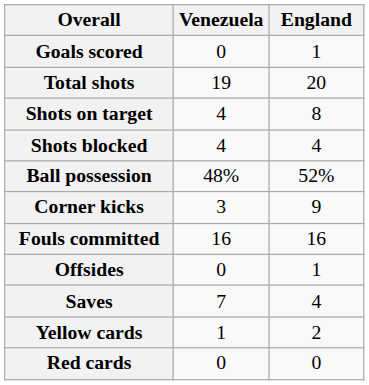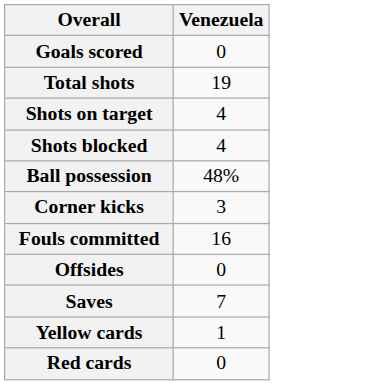- column: England | 1 | 20 | 8 | 4 | 52% | 9 | 16 | 1 | 4 | 2 | 0
